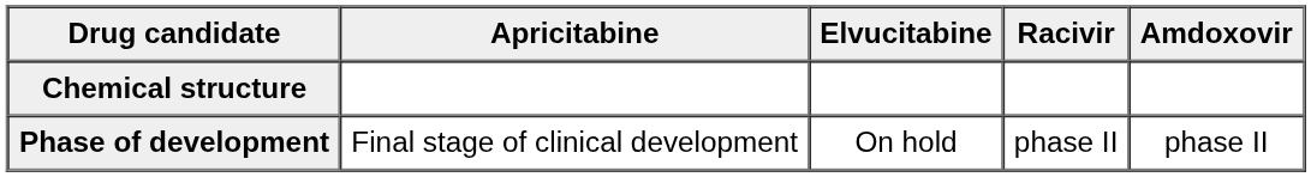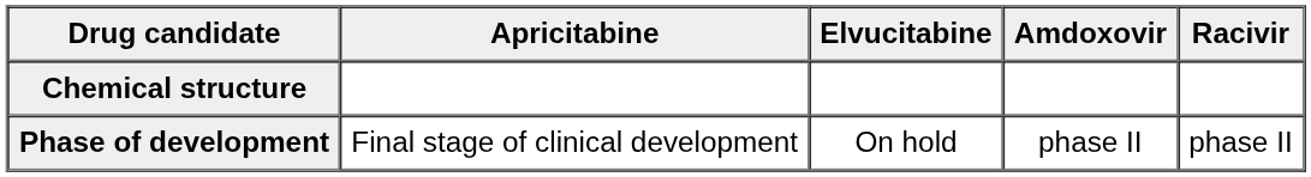columns swapped: Amdoxovir <-> Racivir
